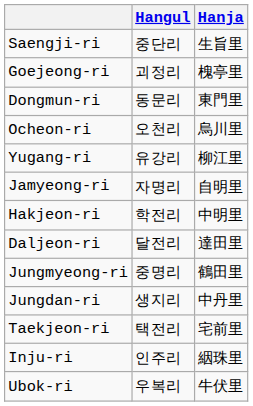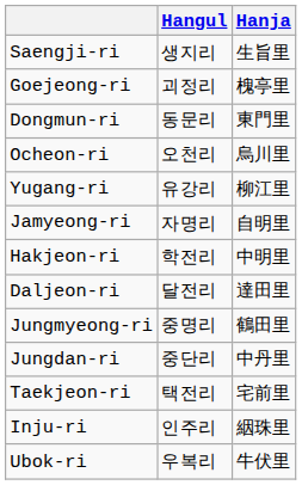Saengji-ri | Hangul: 중단리 -> 생지리
Jungdan-ri | Hangul: 생지리 -> 중단리
